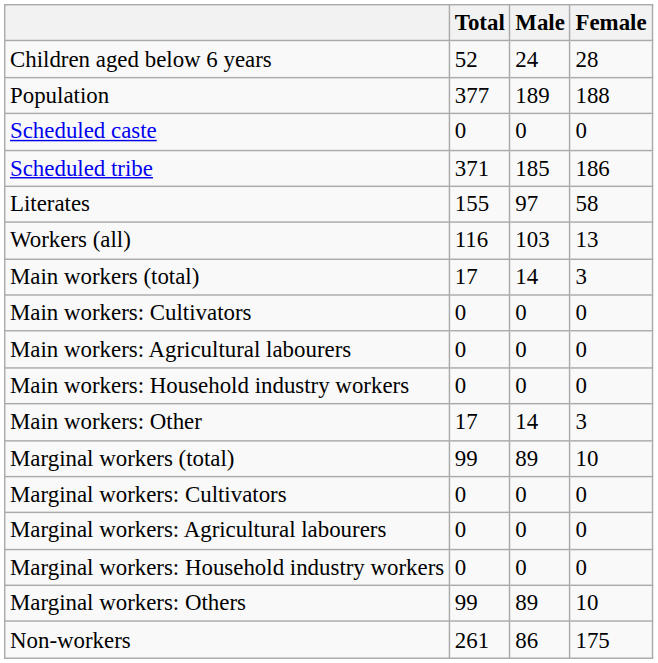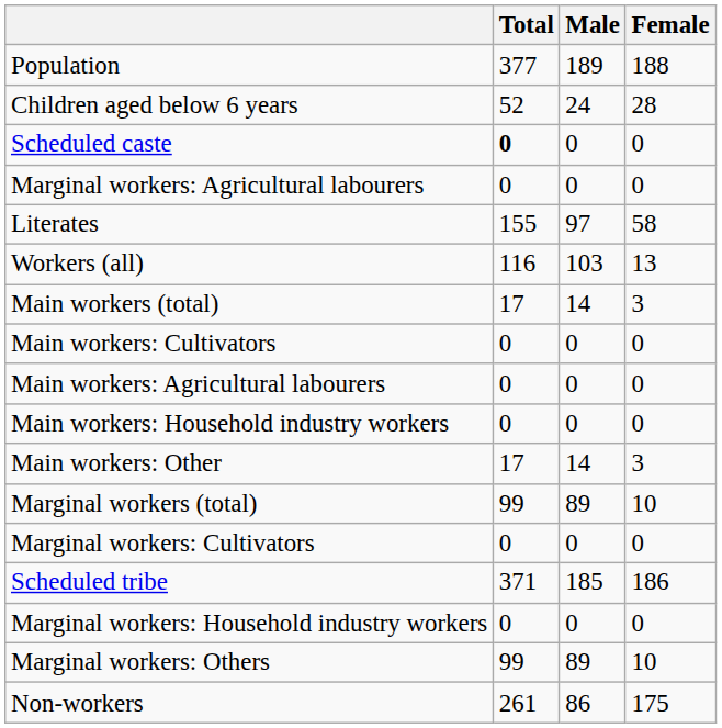rows swapped: Population <-> Children aged below 6 years
Scheduled caste | Total: normal -> bold
rows swapped: Scheduled tribe <-> Marginal workers: Agricultural labourers
